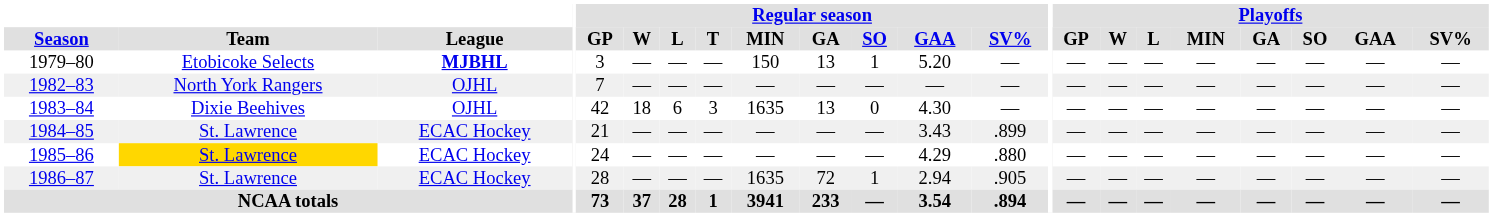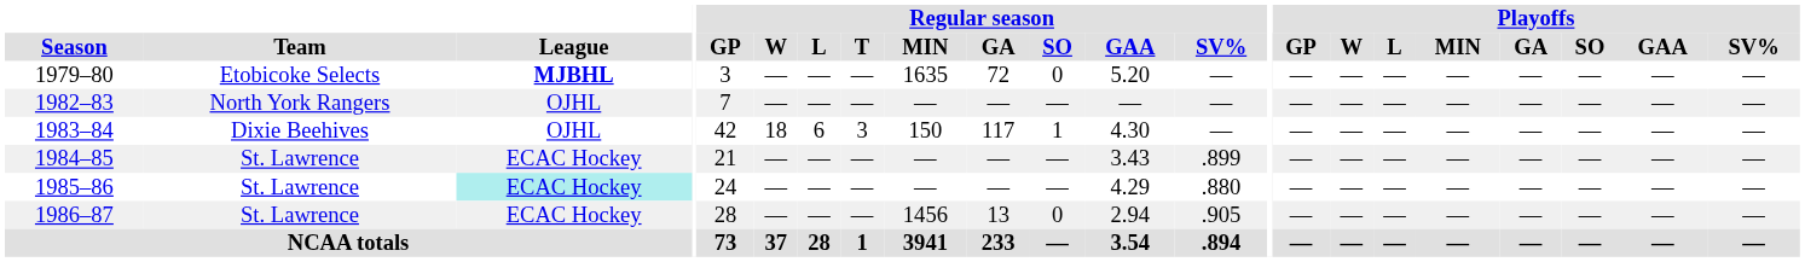1979–80 | Regular season / MIN: 150 -> 1635
1979–80 | Regular season / GA: 13 -> 72
1979–80 | Regular season / SO: 1 -> 0
1983–84 | Regular season / MIN: 1635 -> 150
1983–84 | Regular season / GA: 13 -> 117
1983–84 | Regular season / SO: 0 -> 1
1985–86 | Team: gold background -> no background
1985–86 | League: no background -> paleturquoise background
1986–87 | Regular season / MIN: 1635 -> 1456
1986–87 | Regular season / GA: 72 -> 13
1986–87 | Regular season / SO: 1 -> 0
